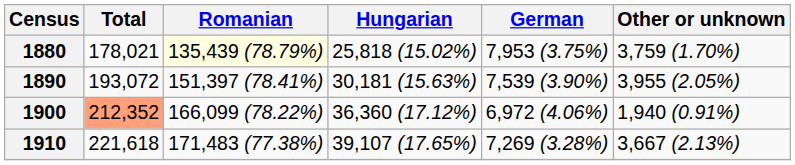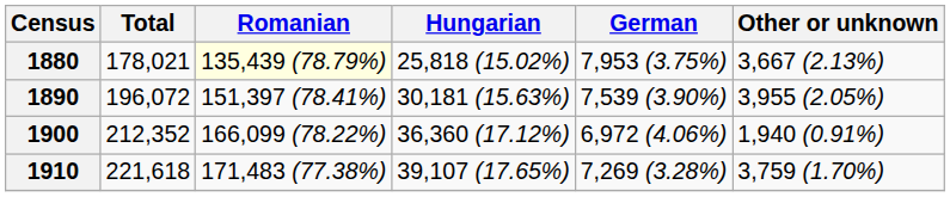1880 | Other or unknown: 3,759 (1.70%) -> 3,667 (2.13%)
1890 | Total: 193,072 -> 196,072
1900 | Total: lightsalmon background -> no background
1910 | Other or unknown: 3,667 (2.13%) -> 3,759 (1.70%)
